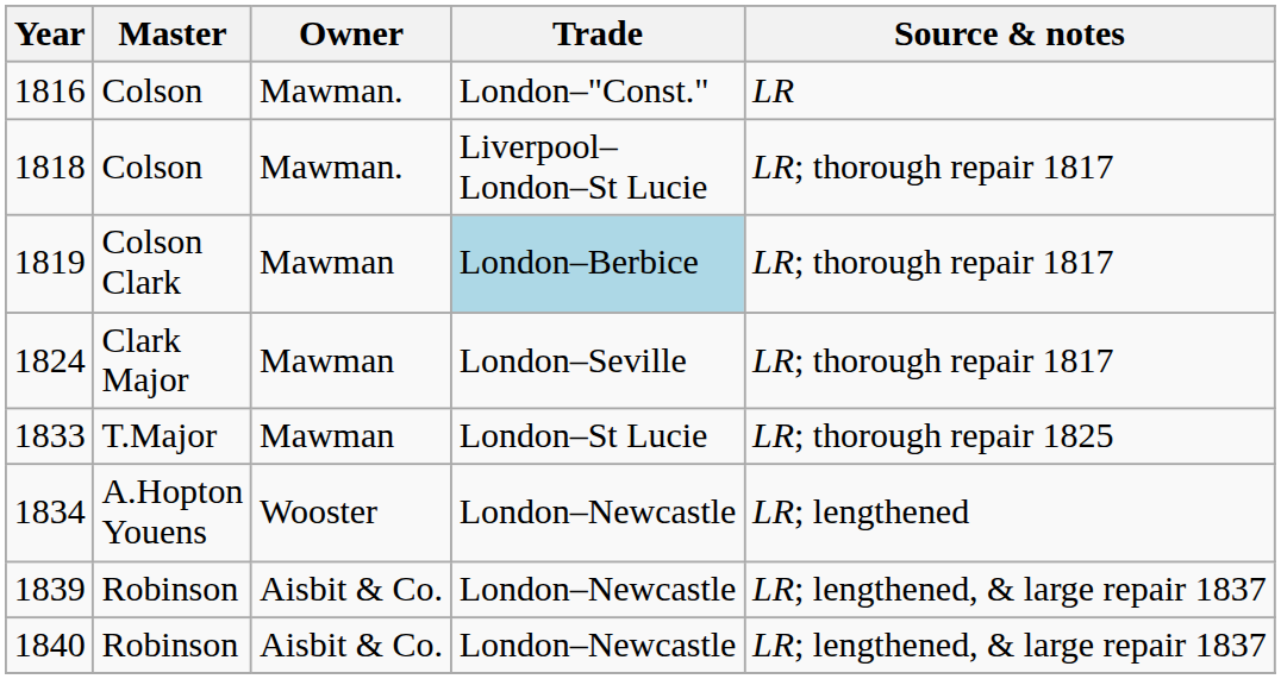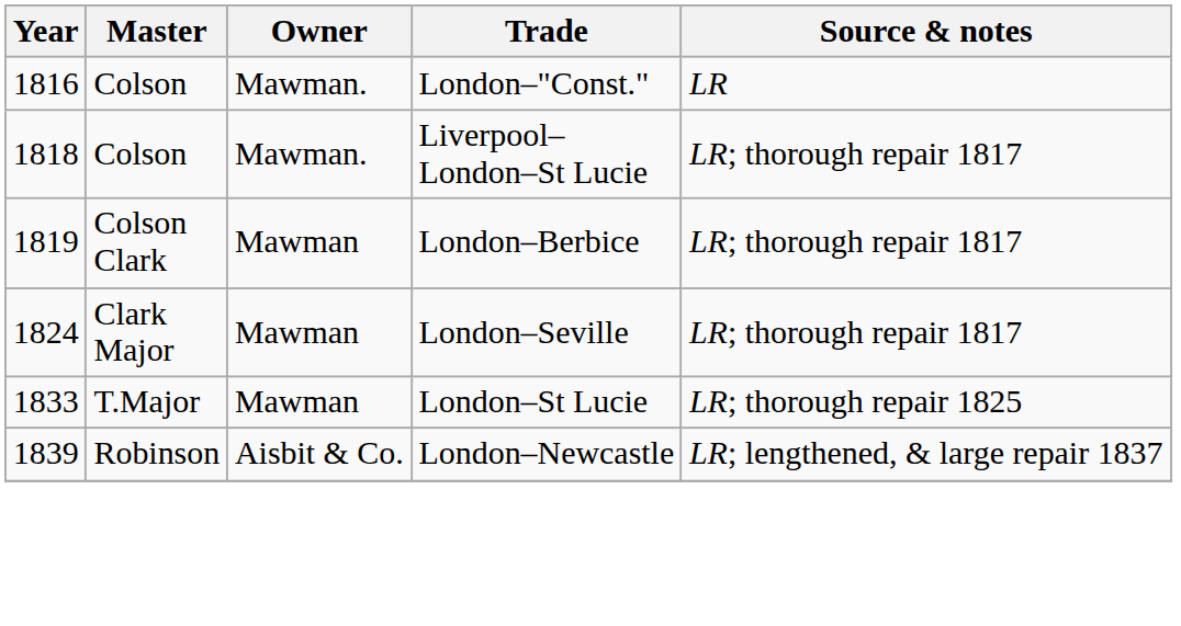1819 | Trade: lightblue background -> no background
- row: 1834 | A.Hopton Youens | Wooster | London–Newcastle | LR; lengthened
- row: 1840 | Robinson | Aisbit & Co. | London–Newcastle | LR; lengthened, & large repair 1837
